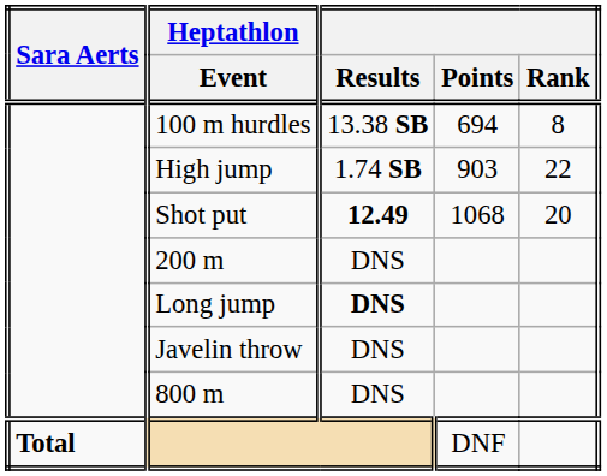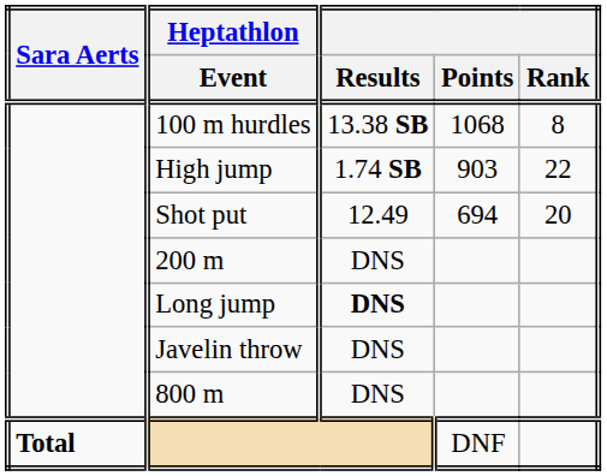100 m hurdles | Points: 694 -> 1068
Shot put | Results: bold -> normal
Shot put | Points: 1068 -> 694
